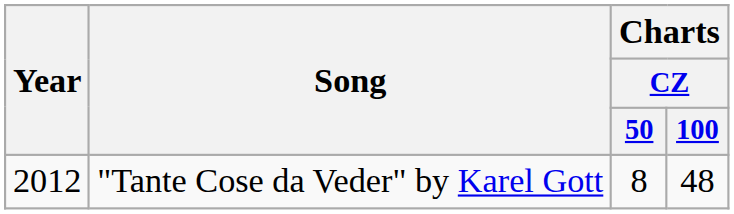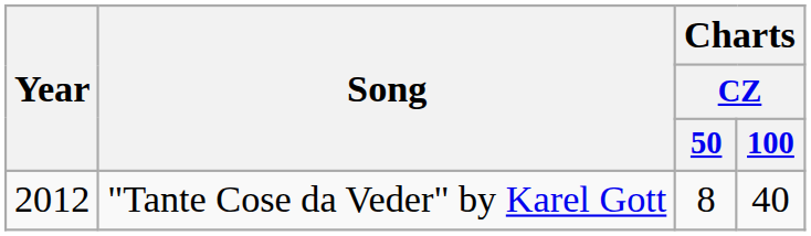"Tante Cose da Veder" by Karel Gott | Charts / CZ / 100: 48 -> 40
